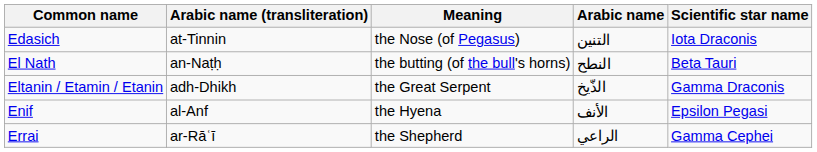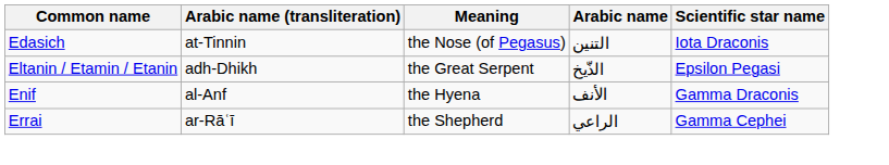- row: El Nath | an-Naṭḥ | the butting (of the bull's horns) | النطح | Beta Tauri
Eltanin / Etamin / Etanin | Scientific star name: Gamma Draconis -> Epsilon Pegasi
Enif | Scientific star name: Epsilon Pegasi -> Gamma Draconis
